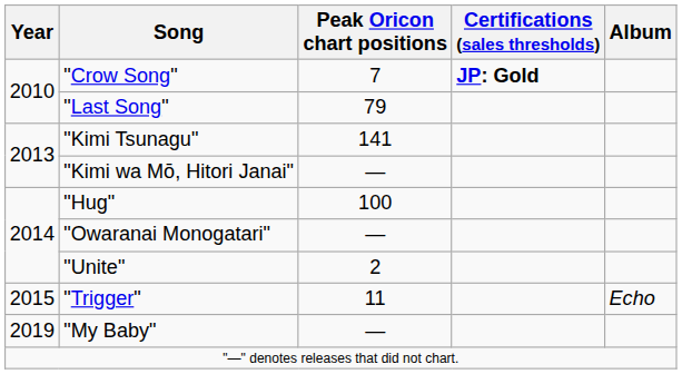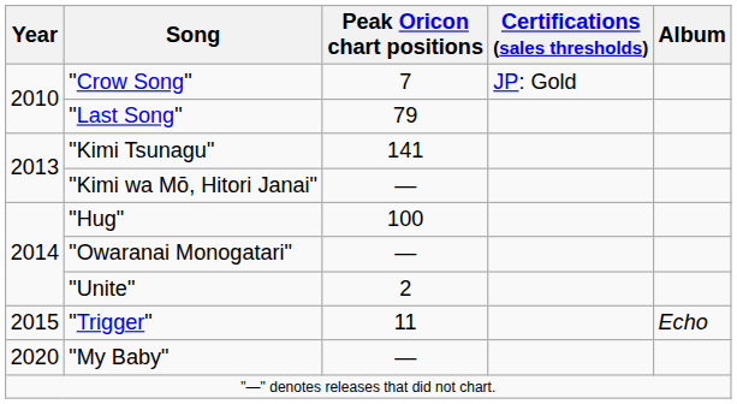"Crow Song" | Certifications (sales thresholds): bold -> normal
"My Baby" | Year: 2019 -> 2020
